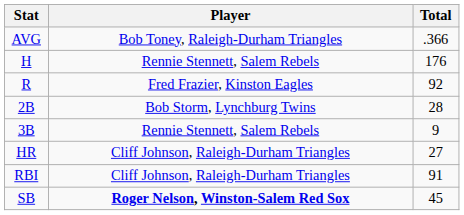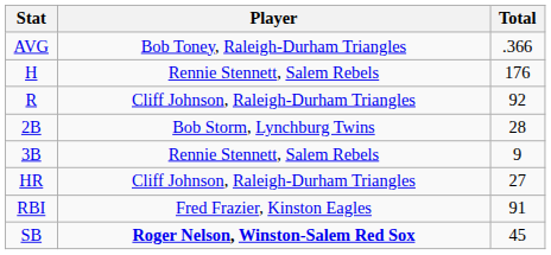R | Player: Fred Frazier, Kinston Eagles -> Cliff Johnson, Raleigh-Durham Triangles
RBI | Player: Cliff Johnson, Raleigh-Durham Triangles -> Fred Frazier, Kinston Eagles
